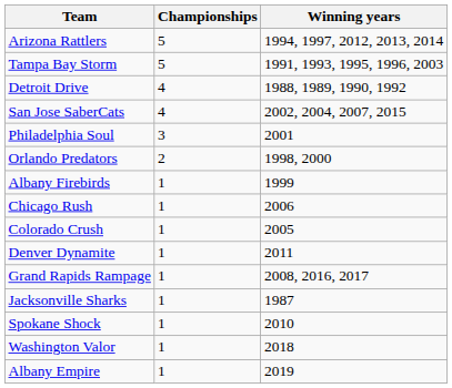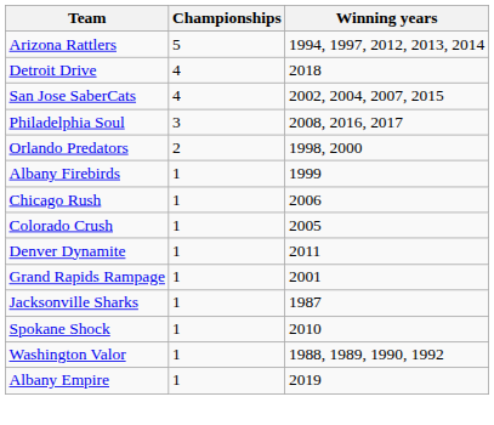- row: Tampa Bay Storm | 5 | 1991, 1993, 1995, 1996, 2003
Detroit Drive | Winning years: 1988, 1989, 1990, 1992 -> 2018
Philadelphia Soul | Winning years: 2001 -> 2008, 2016, 2017
Grand Rapids Rampage | Winning years: 2008, 2016, 2017 -> 2001
Washington Valor | Winning years: 2018 -> 1988, 1989, 1990, 1992
